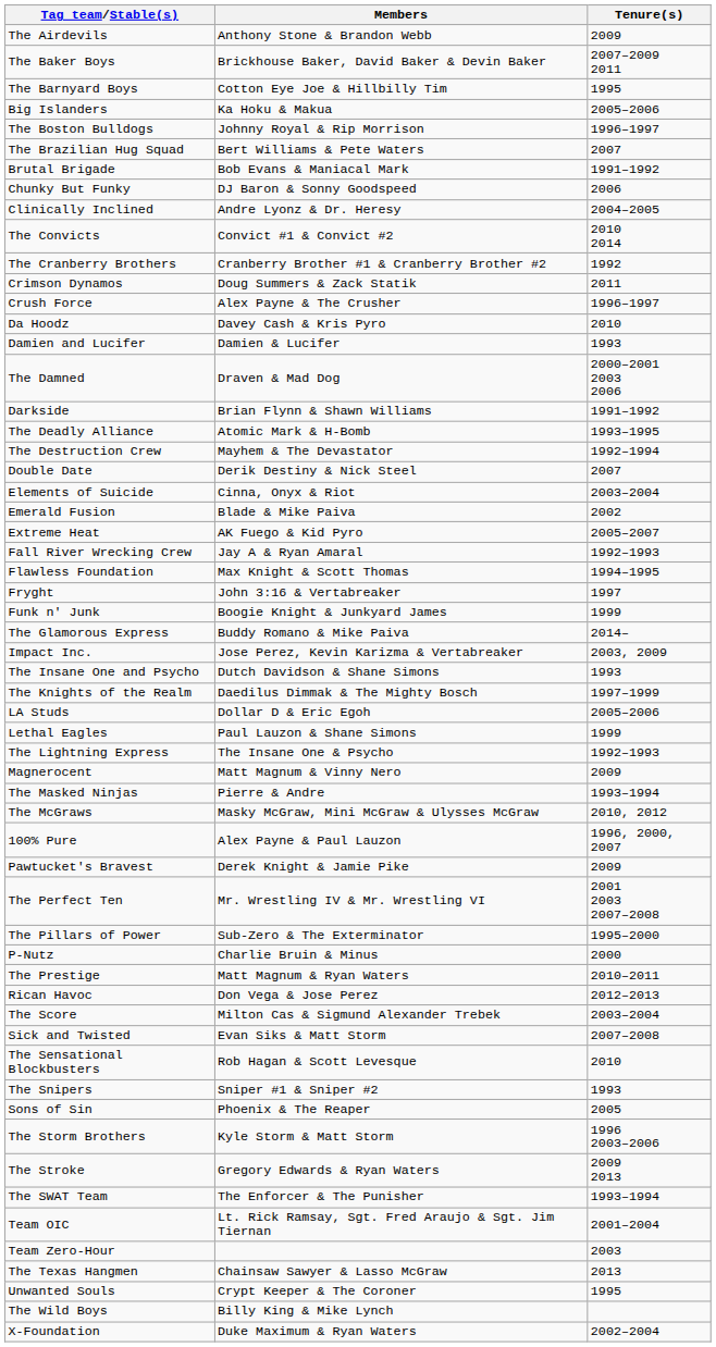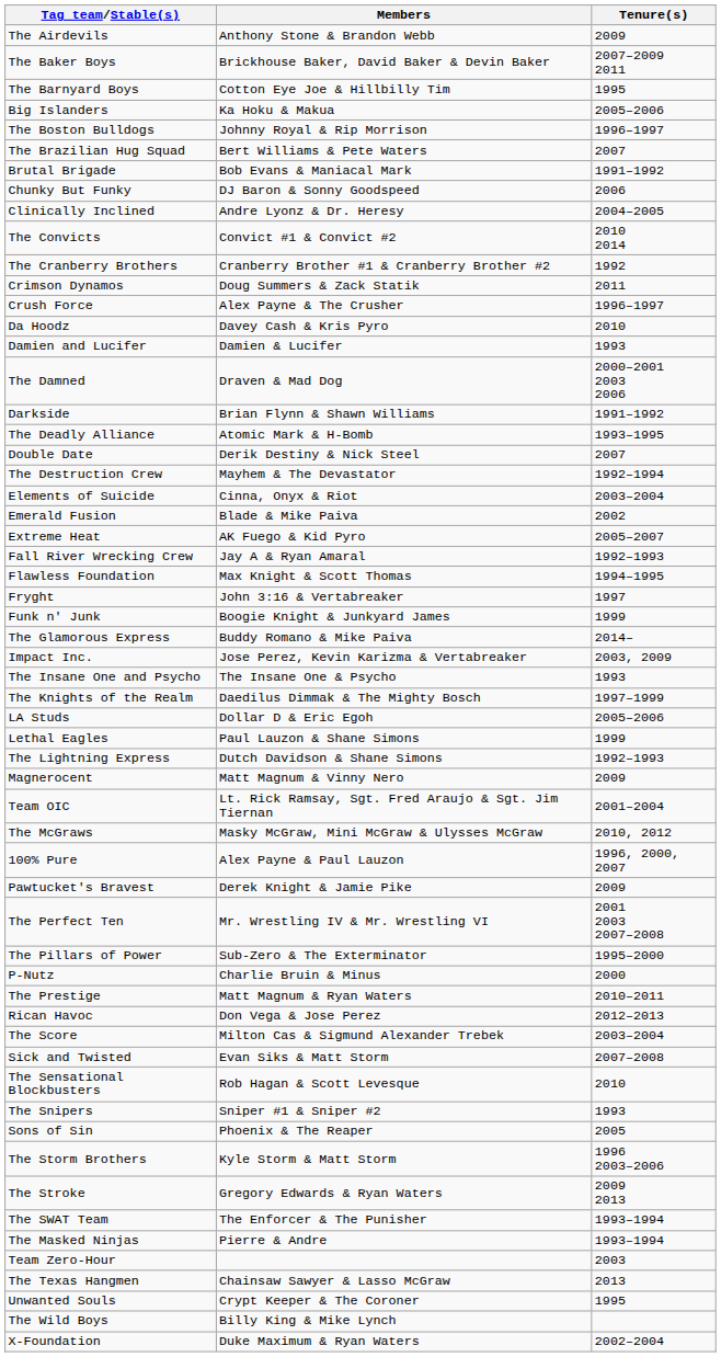rows swapped: The Destruction Crew <-> Double Date
The Insane One and Psycho | Members: Dutch Davidson & Shane Simons -> The Insane One & Psycho
The Lightning Express | Members: The Insane One & Psycho -> Dutch Davidson & Shane Simons
rows swapped: The Masked Ninjas <-> Team OIC
